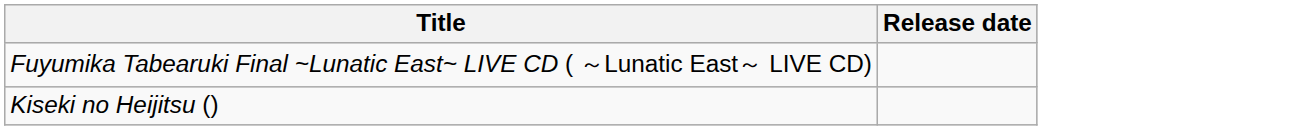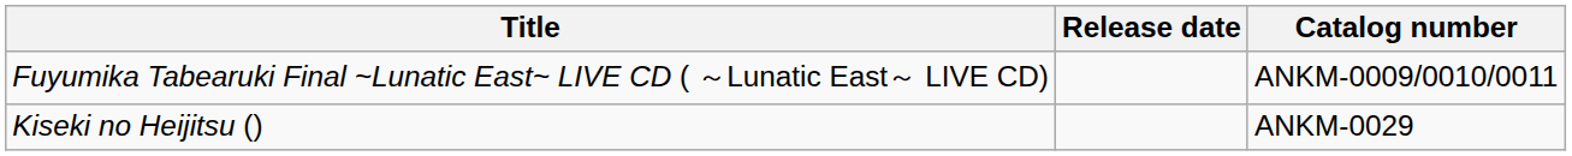+ column: Catalog number | ANKM-0009/0010/0011 | ANKM-0029
